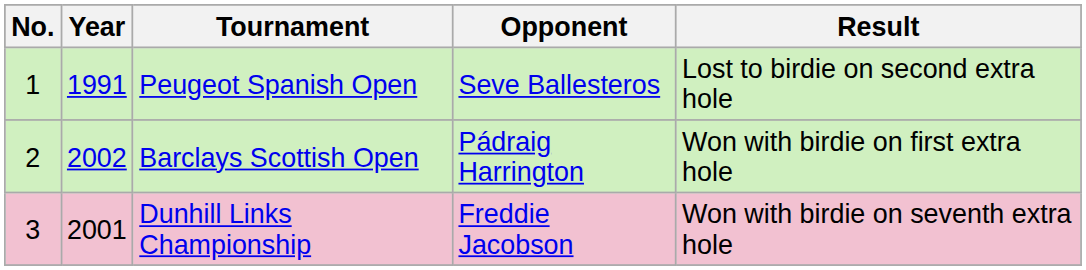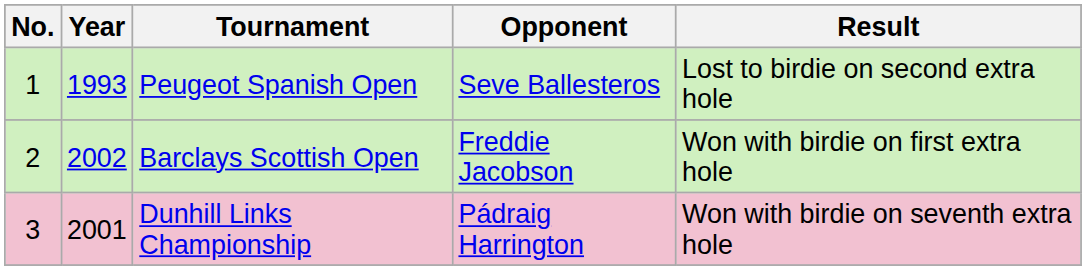Peugeot Spanish Open | Year: 1991 -> 1993
Barclays Scottish Open | Opponent: Pádraig Harrington -> Freddie Jacobson
Dunhill Links Championship | Opponent: Freddie Jacobson -> Pádraig Harrington
